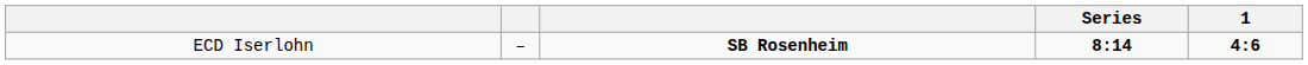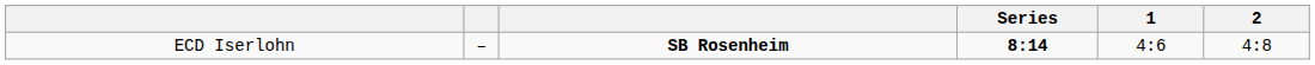+ column: 2 | 4:8
ECD Iserlohn | 1: bold -> normal
